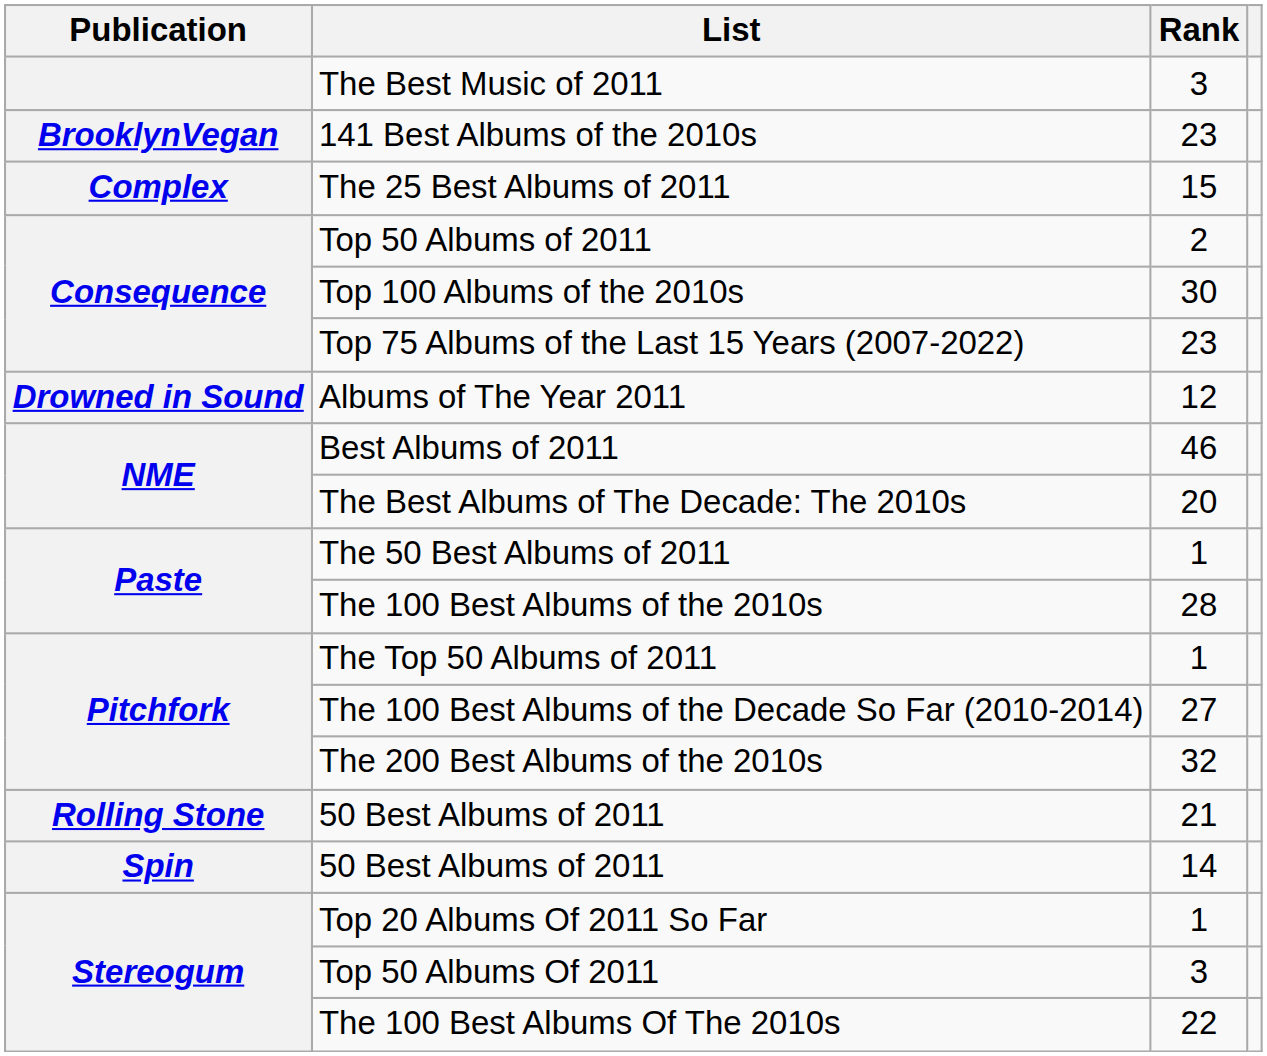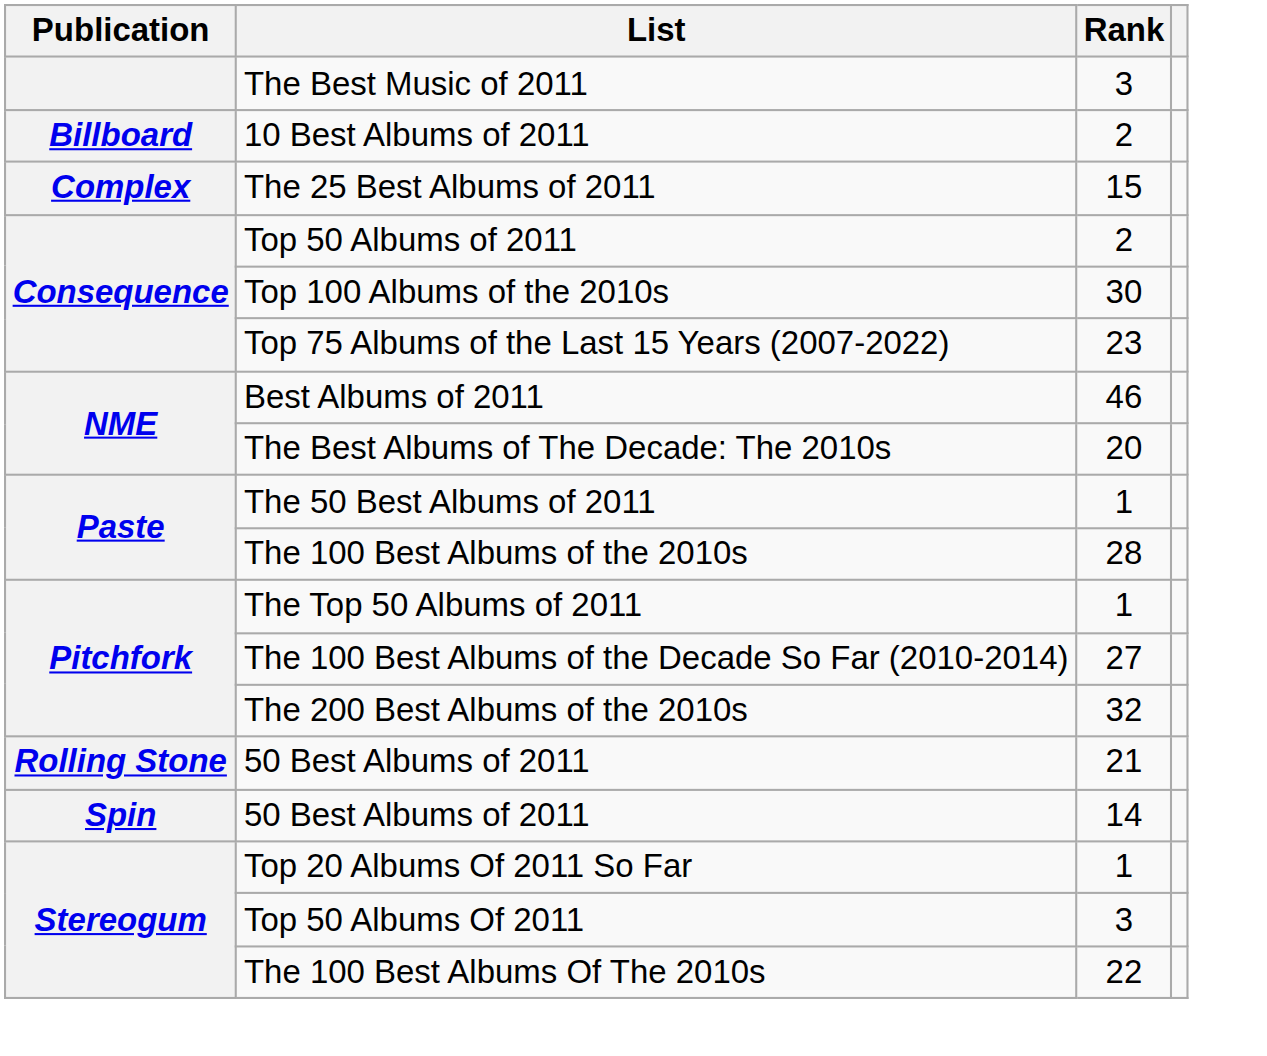+ row: Billboard | 10 Best Albums of 2011 | 2
- row: BrooklynVegan | 141 Best Albums of the 2010s | 23
- row: Drowned in Sound | Albums of The Year 2011 | 12
